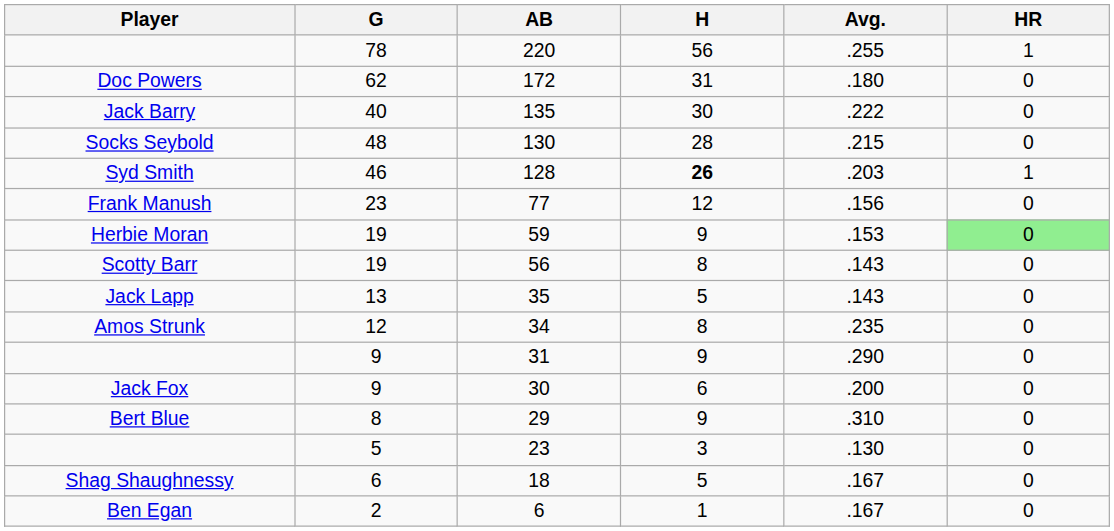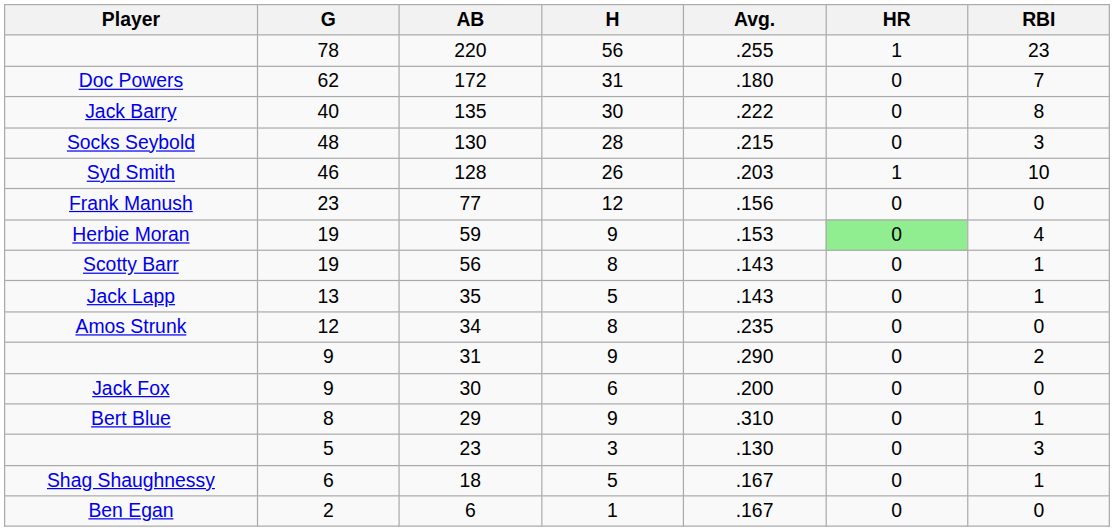+ column: RBI | 23 | 7 | 8 | 3 | 10 | 0 | 4 | 1 | 1 | 0 | 2 | 0 | 1 | 3 | 1 | 0
128 | H: bold -> normal
